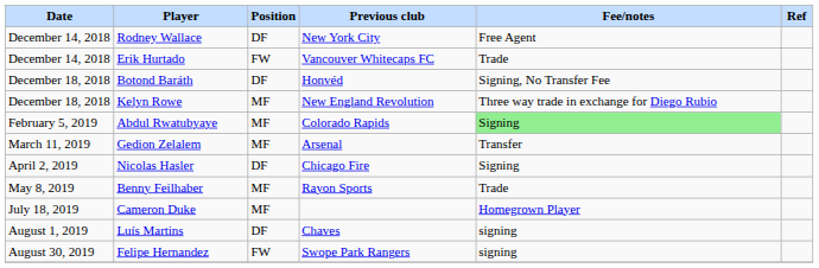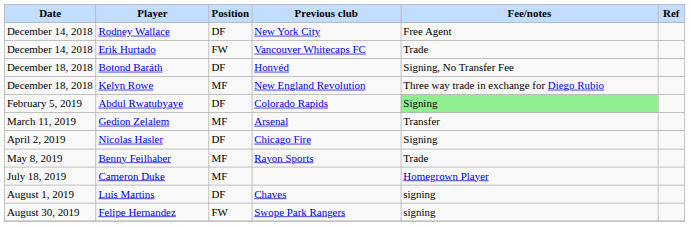Abdul Rwatubyaye | Position: MF -> DF
